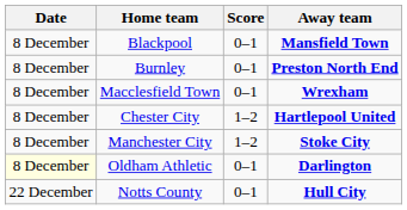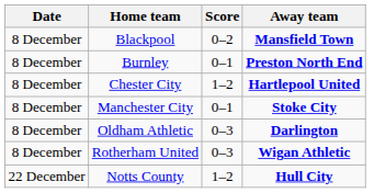Blackpool | Score: 0–1 -> 0–2
- row: 8 December | Macclesfield Town | 0–1 | Wrexham
Manchester City | Score: 1–2 -> 0–1
Oldham Athletic | Date: lightyellow background -> no background
Oldham Athletic | Score: 0–1 -> 0–3
+ row: 8 December | Rotherham United | 0–3 | Wigan Athletic
Notts County | Score: 0–1 -> 1–2
